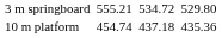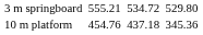10 m platform | column 3: 454.74 -> 454.76
10 m platform | column 7: 435.36 -> 345.36
